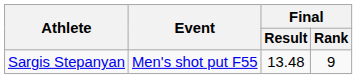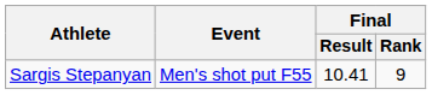Sargis Stepanyan | Final / Result: 13.48 -> 10.41
